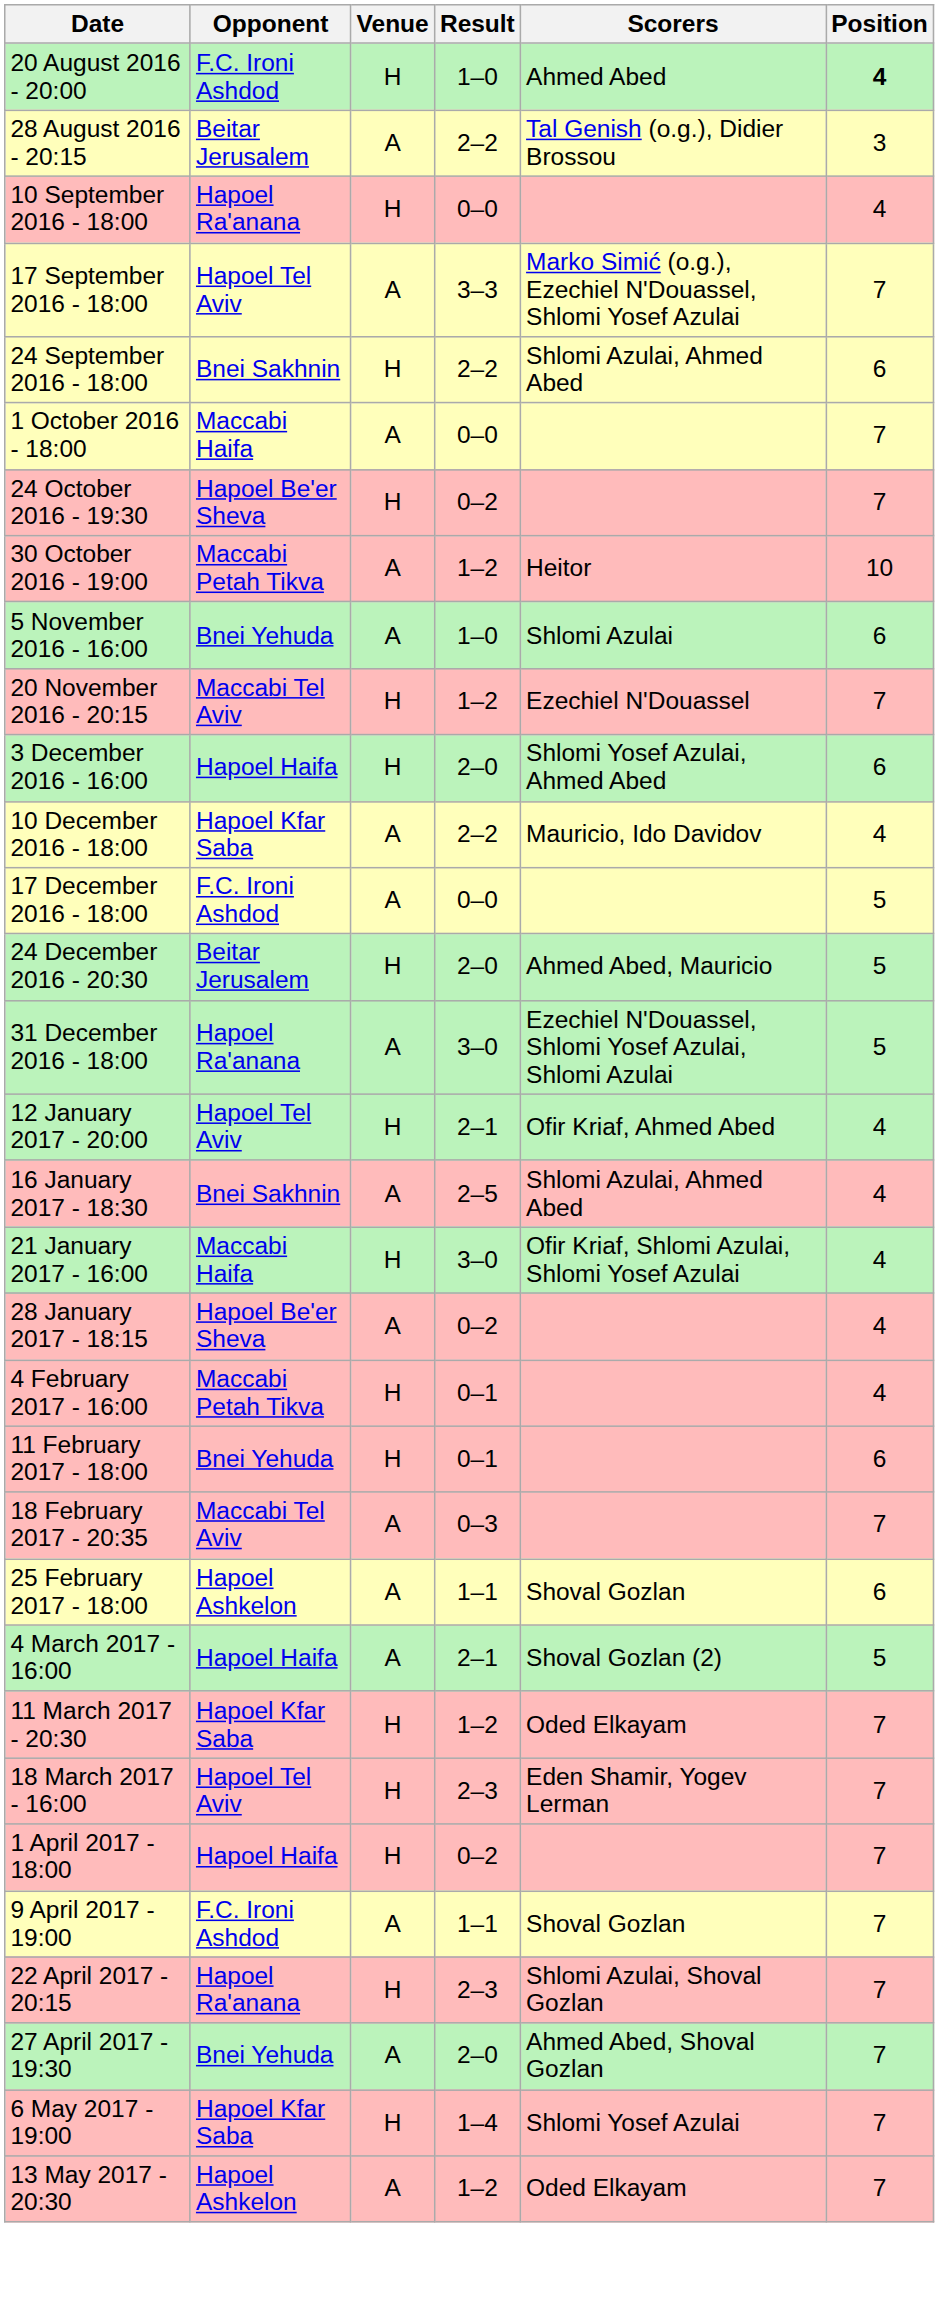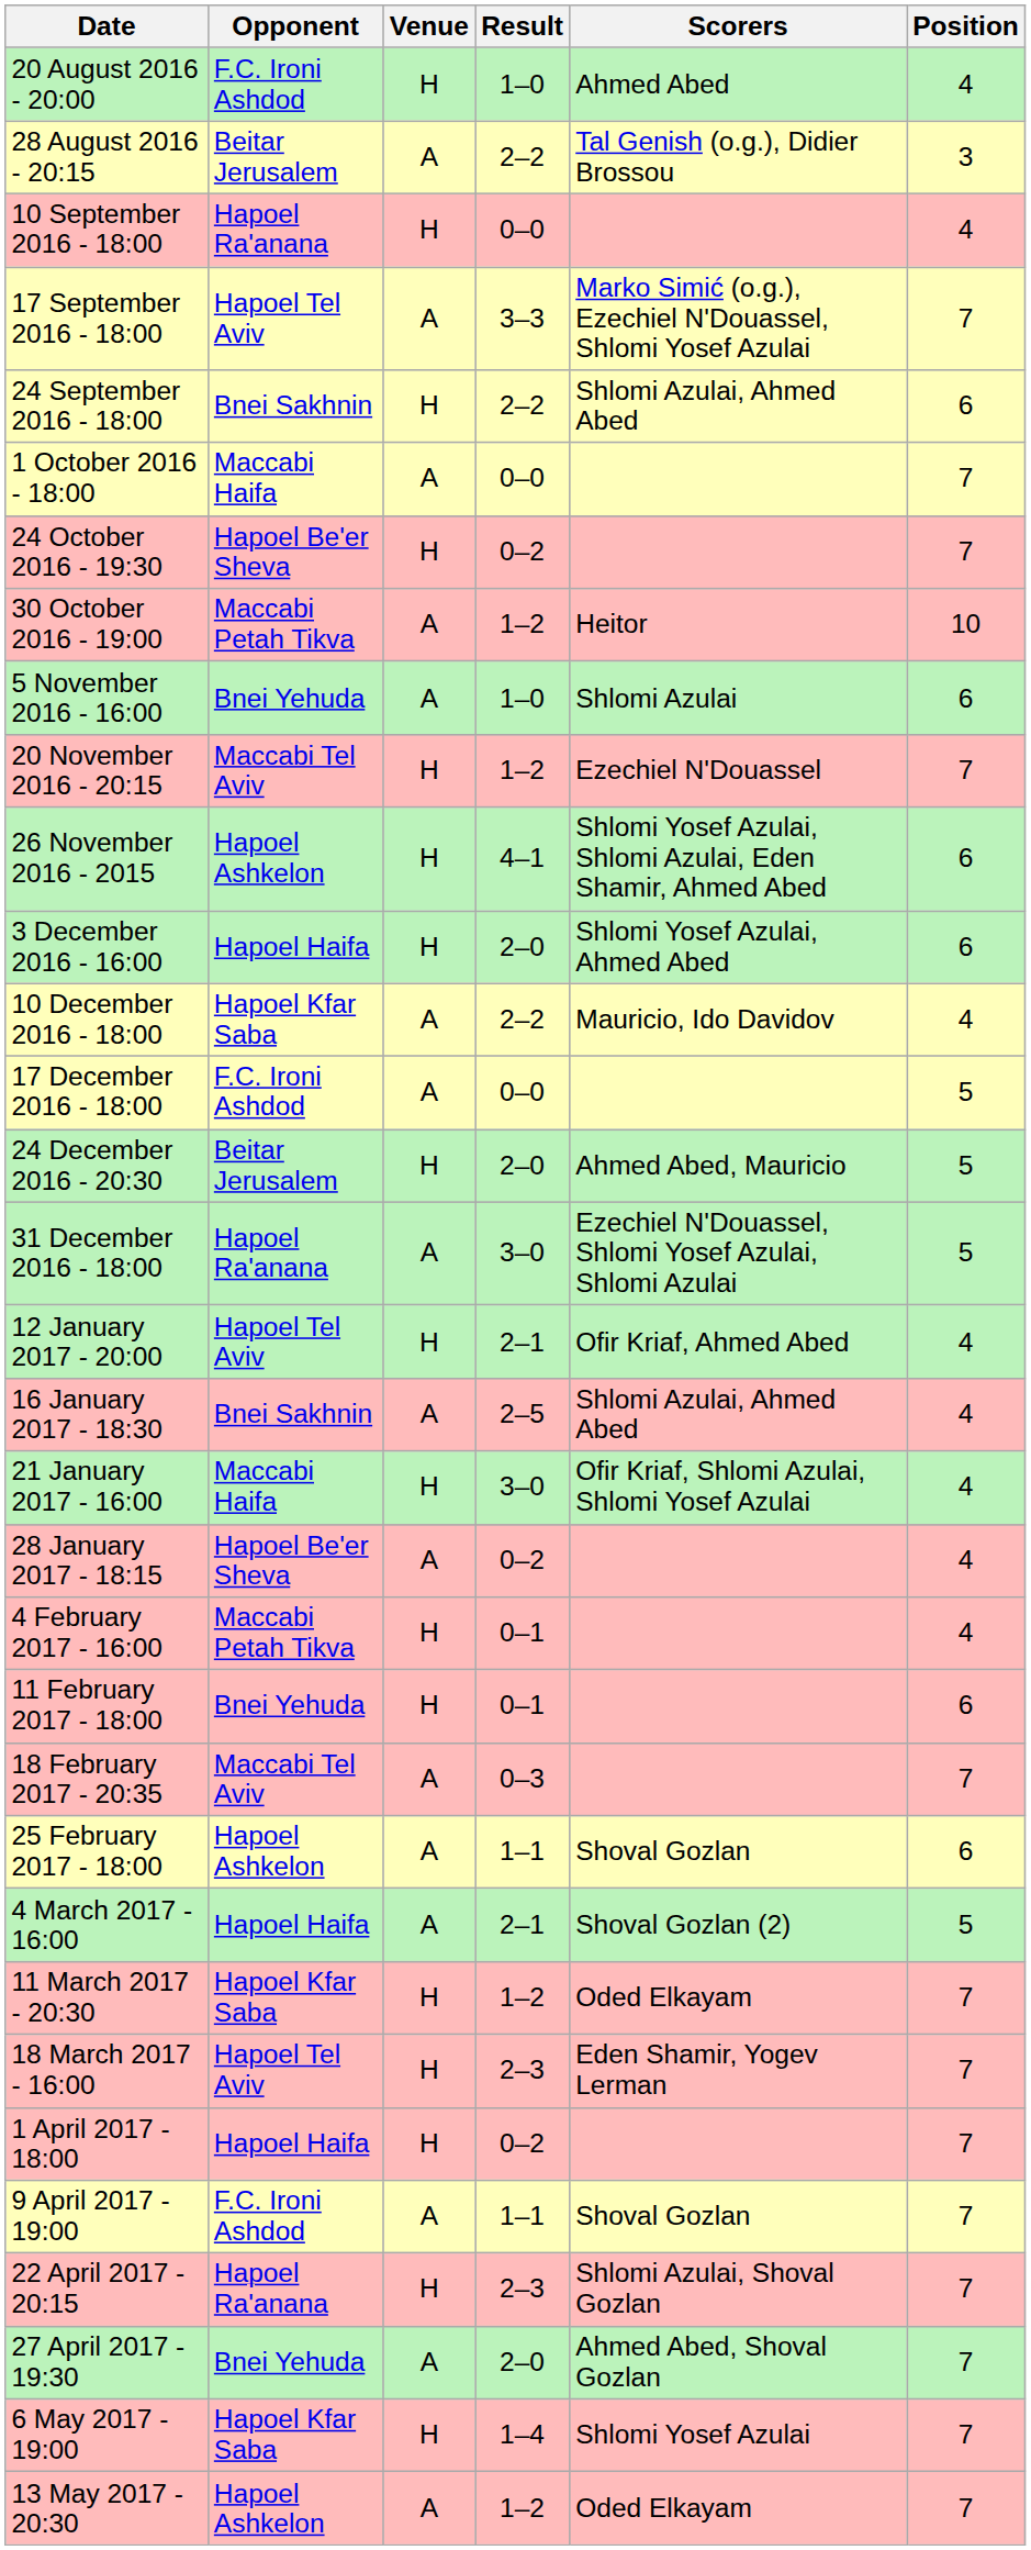20 August 2016 - 20:00 | Position: bold -> normal
+ row: 26 November 2016 - 2015 | Hapoel Ashkelon | H | 4–1 | Shlomi Yosef Azulai, Shlomi Azulai, Eden Shamir, Ahmed Abed | 6
